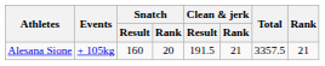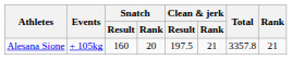Alesana Sione | Clean & jerk / Result: 191.5 -> 197.5
Alesana Sione | Total: 3357.5 -> 3357.8
